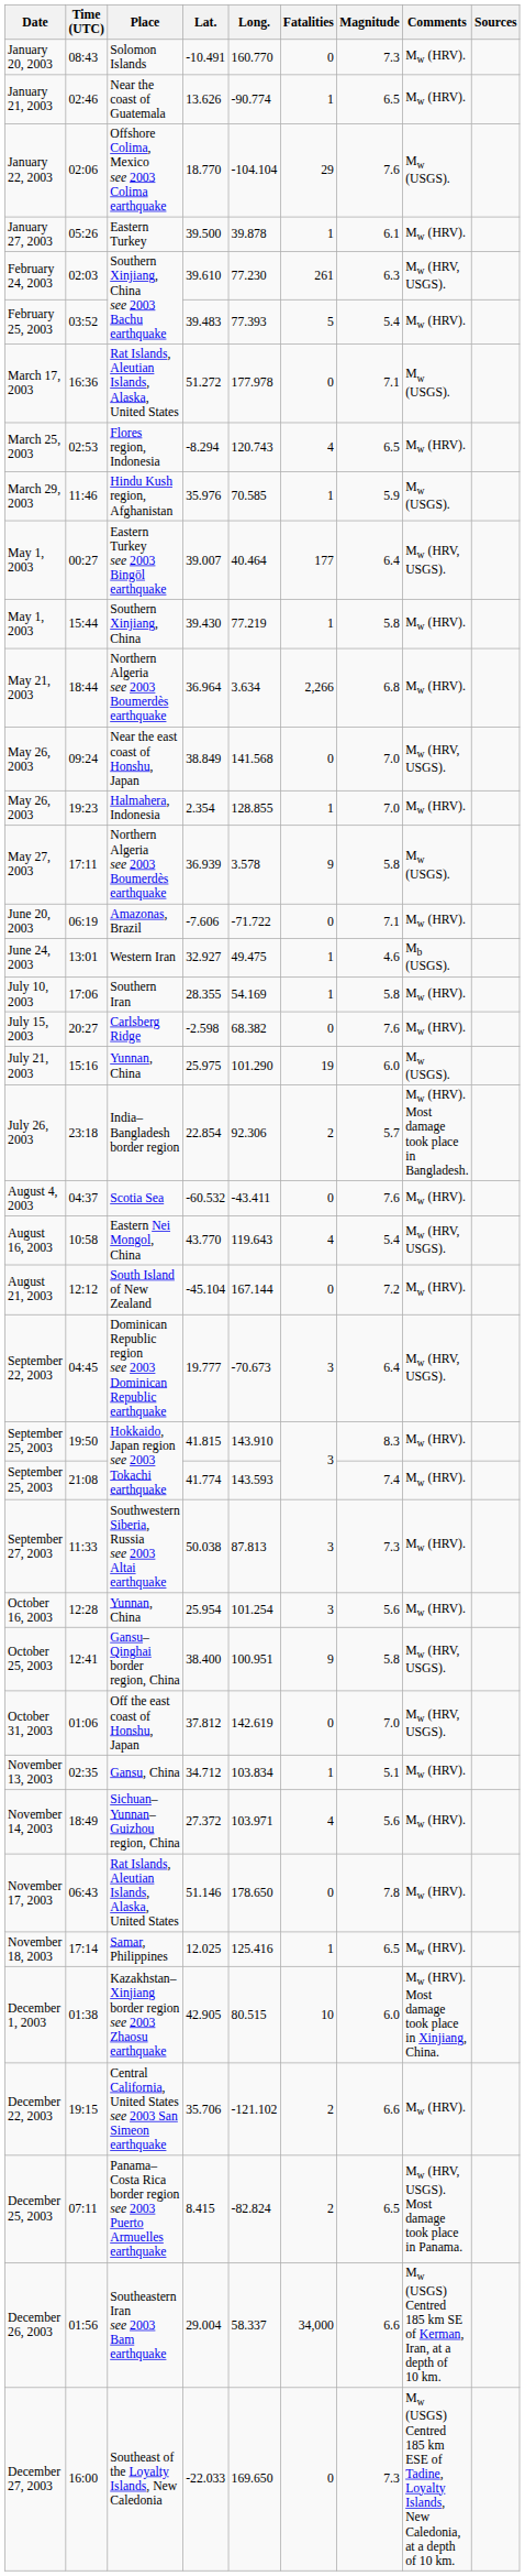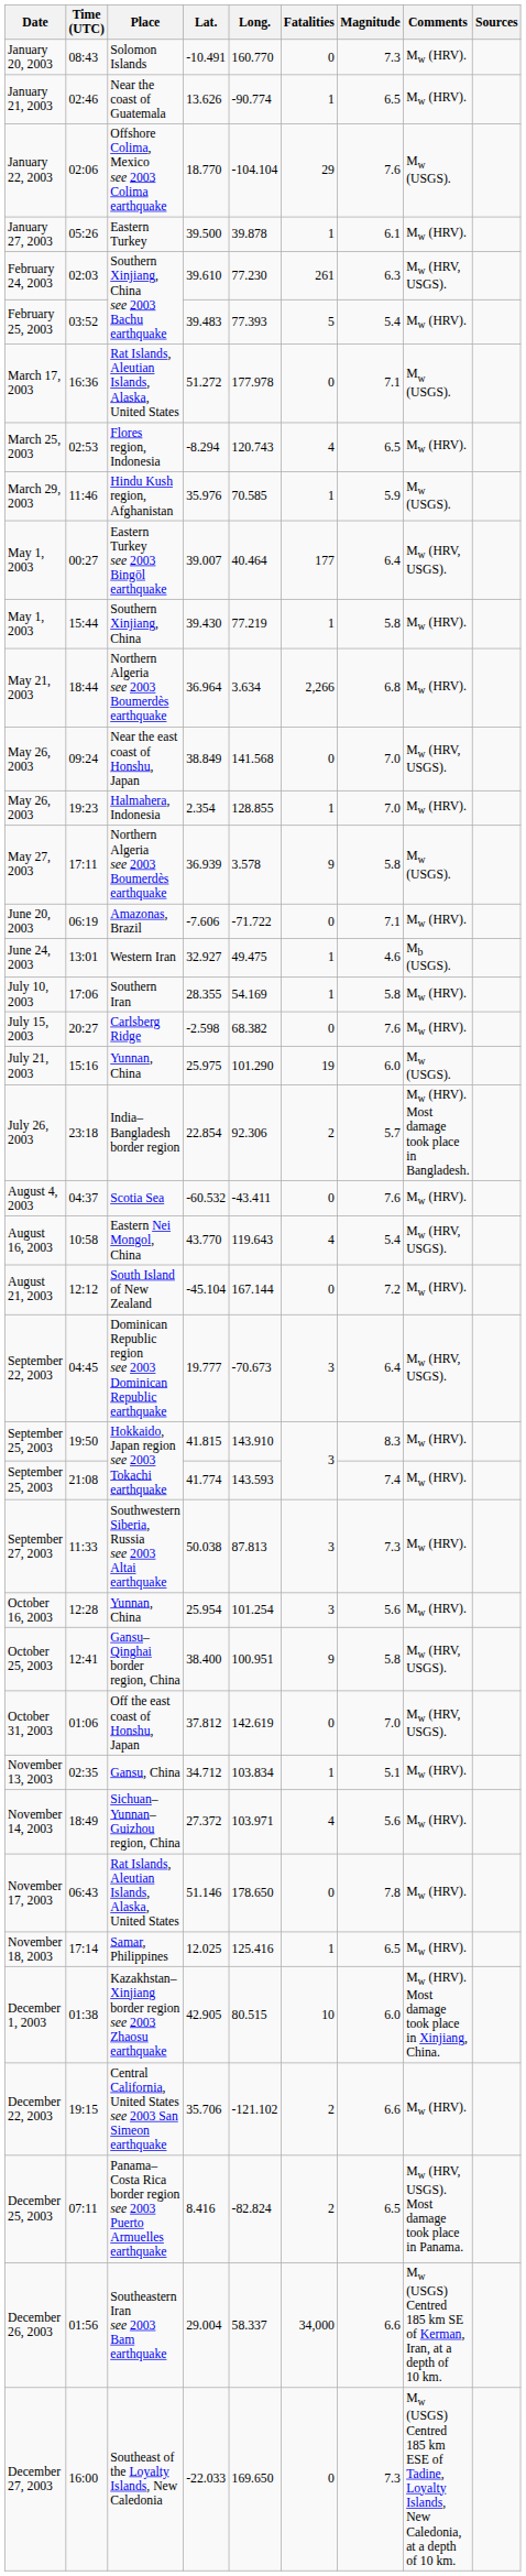December 25, 2003 | Lat.: 8.415 -> 8.416
